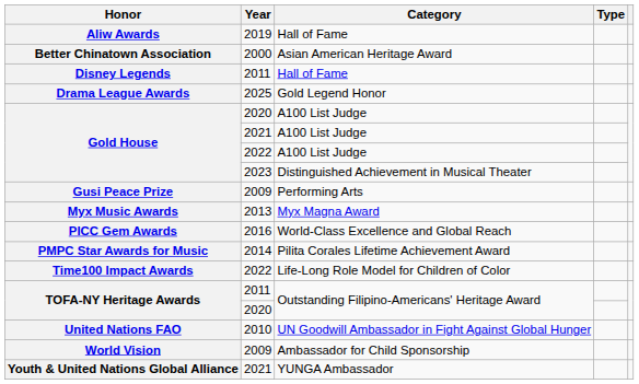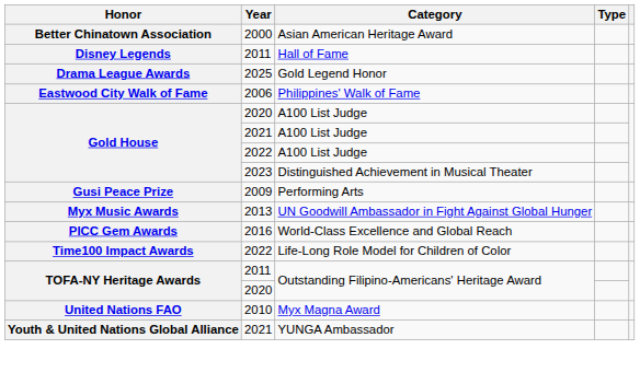- row: Aliw Awards | 2019 | Hall of Fame
+ row: Eastwood City Walk of Fame | 2006 | Philippines' Walk of Fame
Myx Music Awards | Category: Myx Magna Award -> UN Goodwill Ambassador in Fight Against Global Hunger
- row: PMPC Star Awards for Music | 2014 | Pilita Corales Lifetime Achievement Award
United Nations FAO | Category: UN Goodwill Ambassador in Fight Against Global Hunger -> Myx Magna Award
- row: World Vision | 2009 | Ambassador for Child Sponsorship
